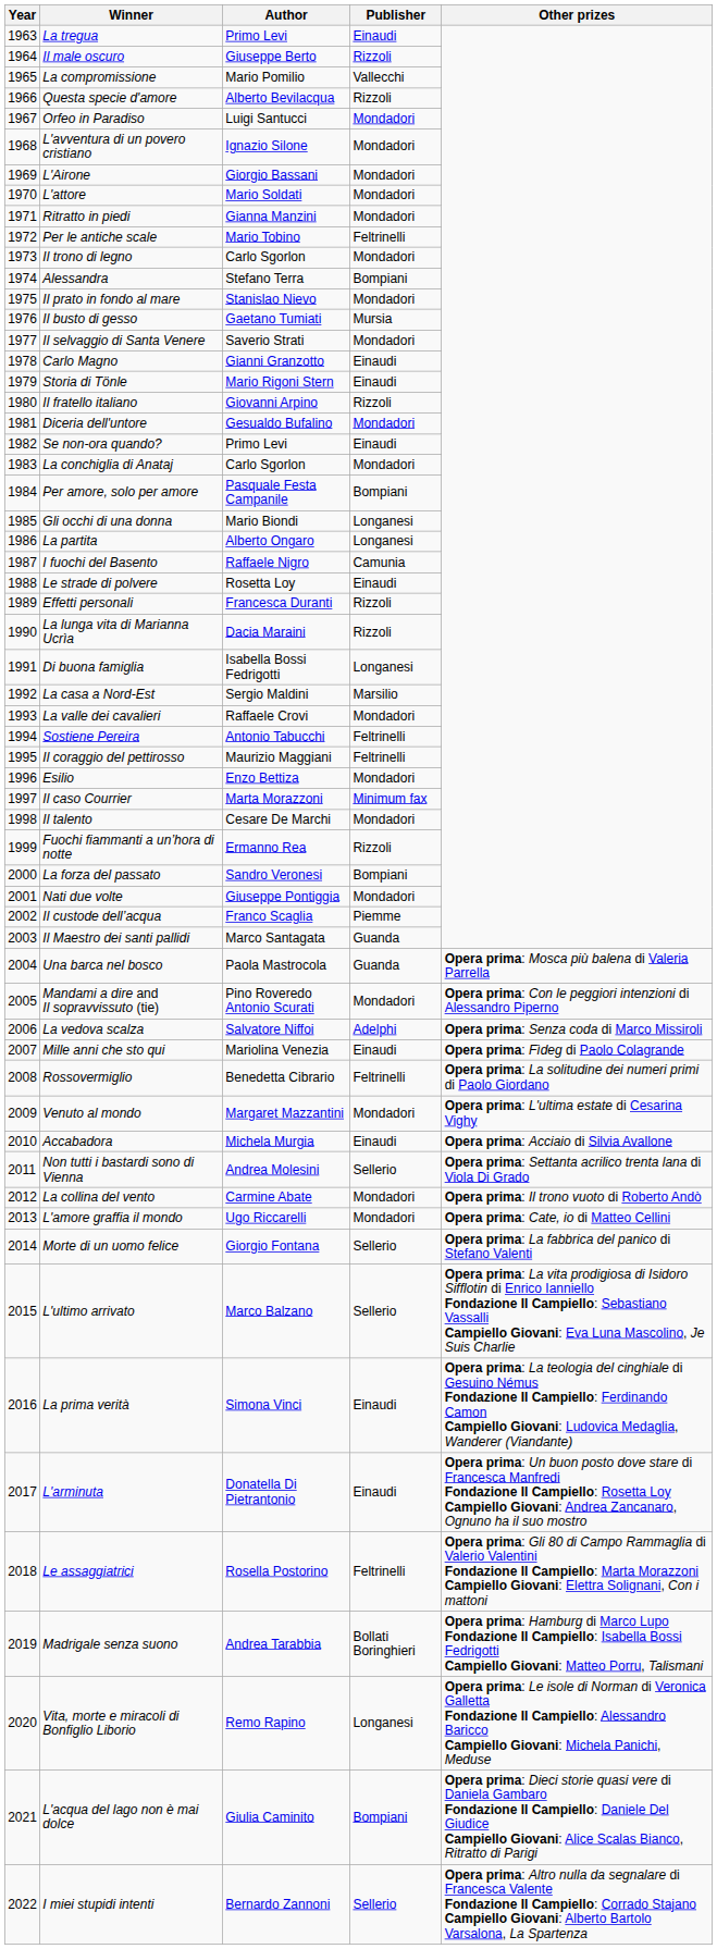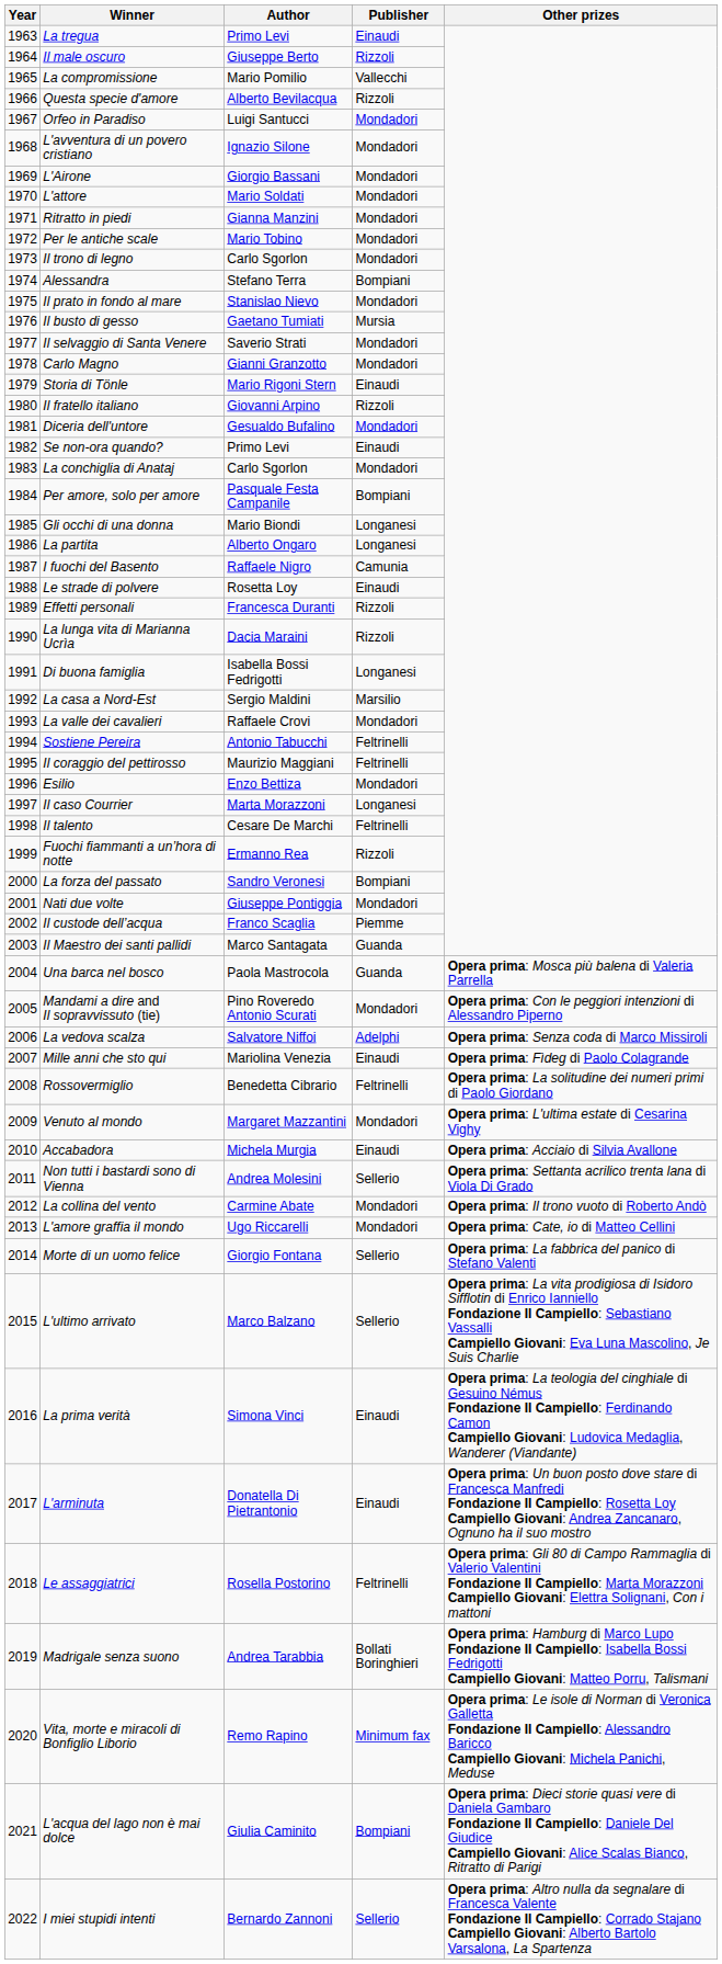Per le antiche scale | Publisher: Feltrinelli -> Mondadori
Carlo Magno | Publisher: Einaudi -> Mondadori
Il caso Courrier | Publisher: Minimum fax -> Longanesi
Il talento | Publisher: Mondadori -> Feltrinelli
Vita, morte e miracoli di Bonfiglio Liborio | Publisher: Longanesi -> Minimum fax
